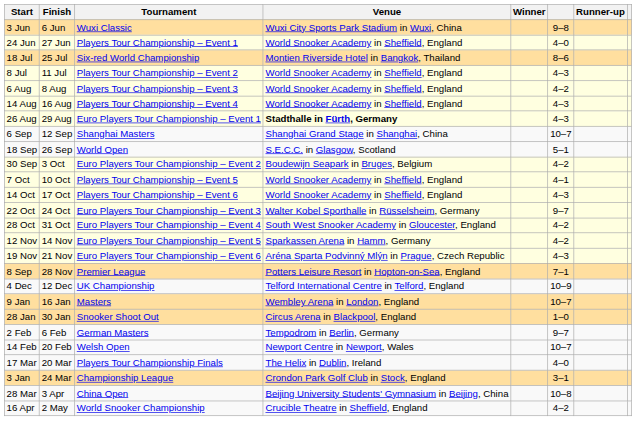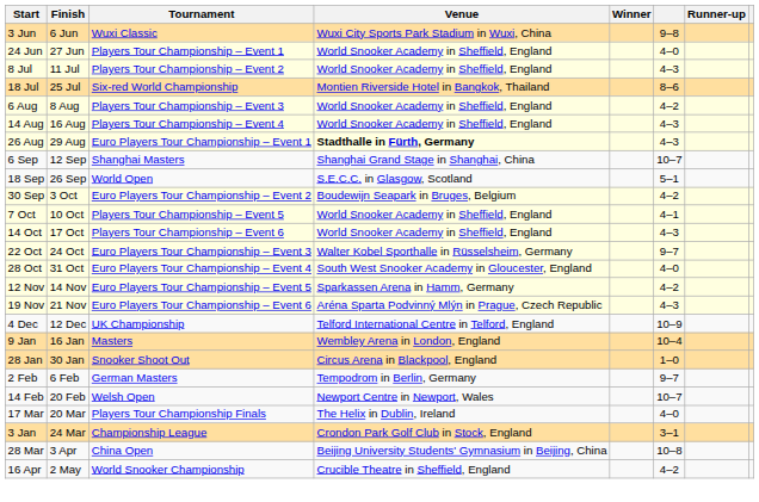rows swapped: 8 Jul <-> 18 Jul
28 Oct | column 6: 4–2 -> 4–0
- row: 8 Sep | 28 Nov | Premier League | Potters Leisure Resort in Hopton-on-Sea, England | 7–1
9 Jan | column 6: 10–7 -> 10–4
